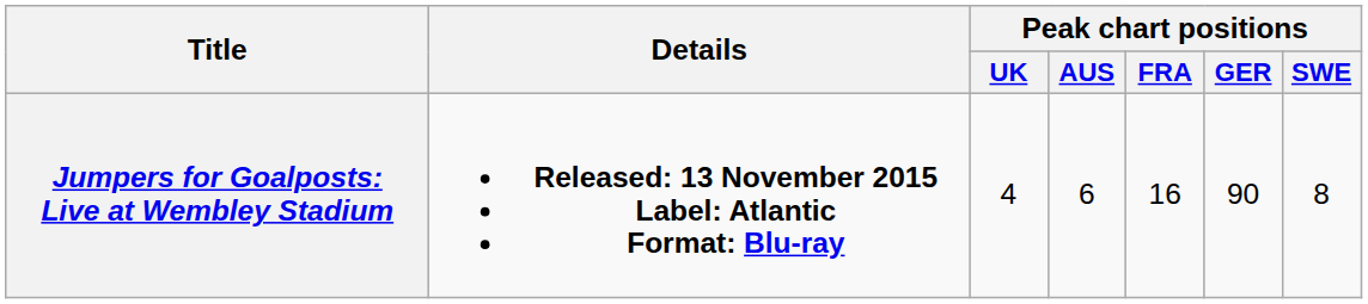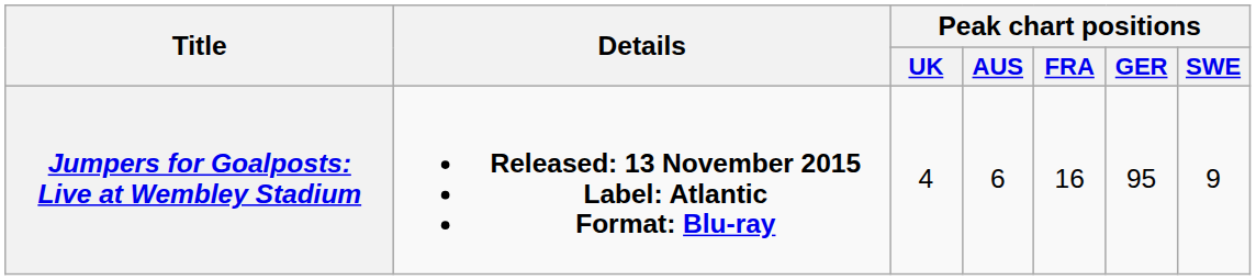Jumpers for Goalposts: Live at Wembley Stadium | Peak chart positions / GER: 90 -> 95
Jumpers for Goalposts: Live at Wembley Stadium | Peak chart positions / SWE: 8 -> 9
